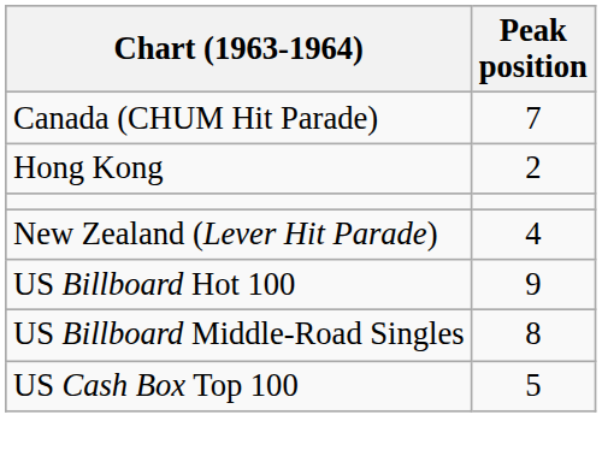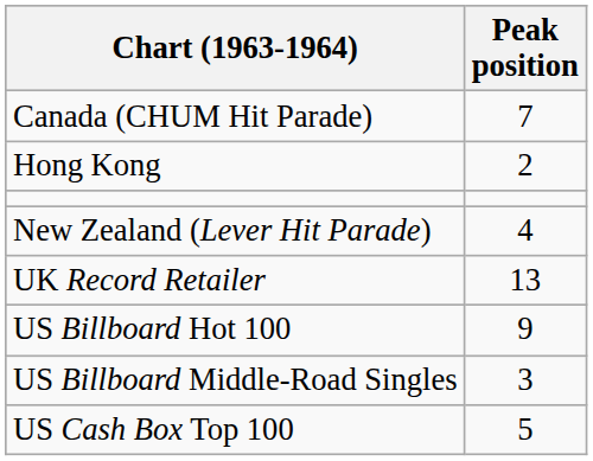+ row: UK Record Retailer | 13
US Billboard Middle-Road Singles | Peak position: 8 -> 3
